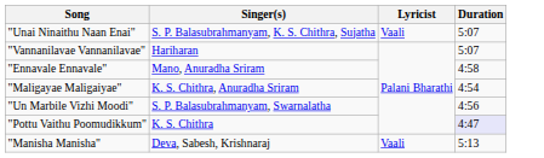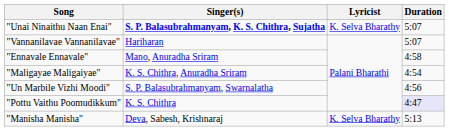"Unai Ninaithu Naan Enai" | Singer(s): normal -> bold
"Unai Ninaithu Naan Enai" | Lyricist: Vaali -> K. Selva Bharathy
"Manisha Manisha" | Lyricist: Vaali -> K. Selva Bharathy
